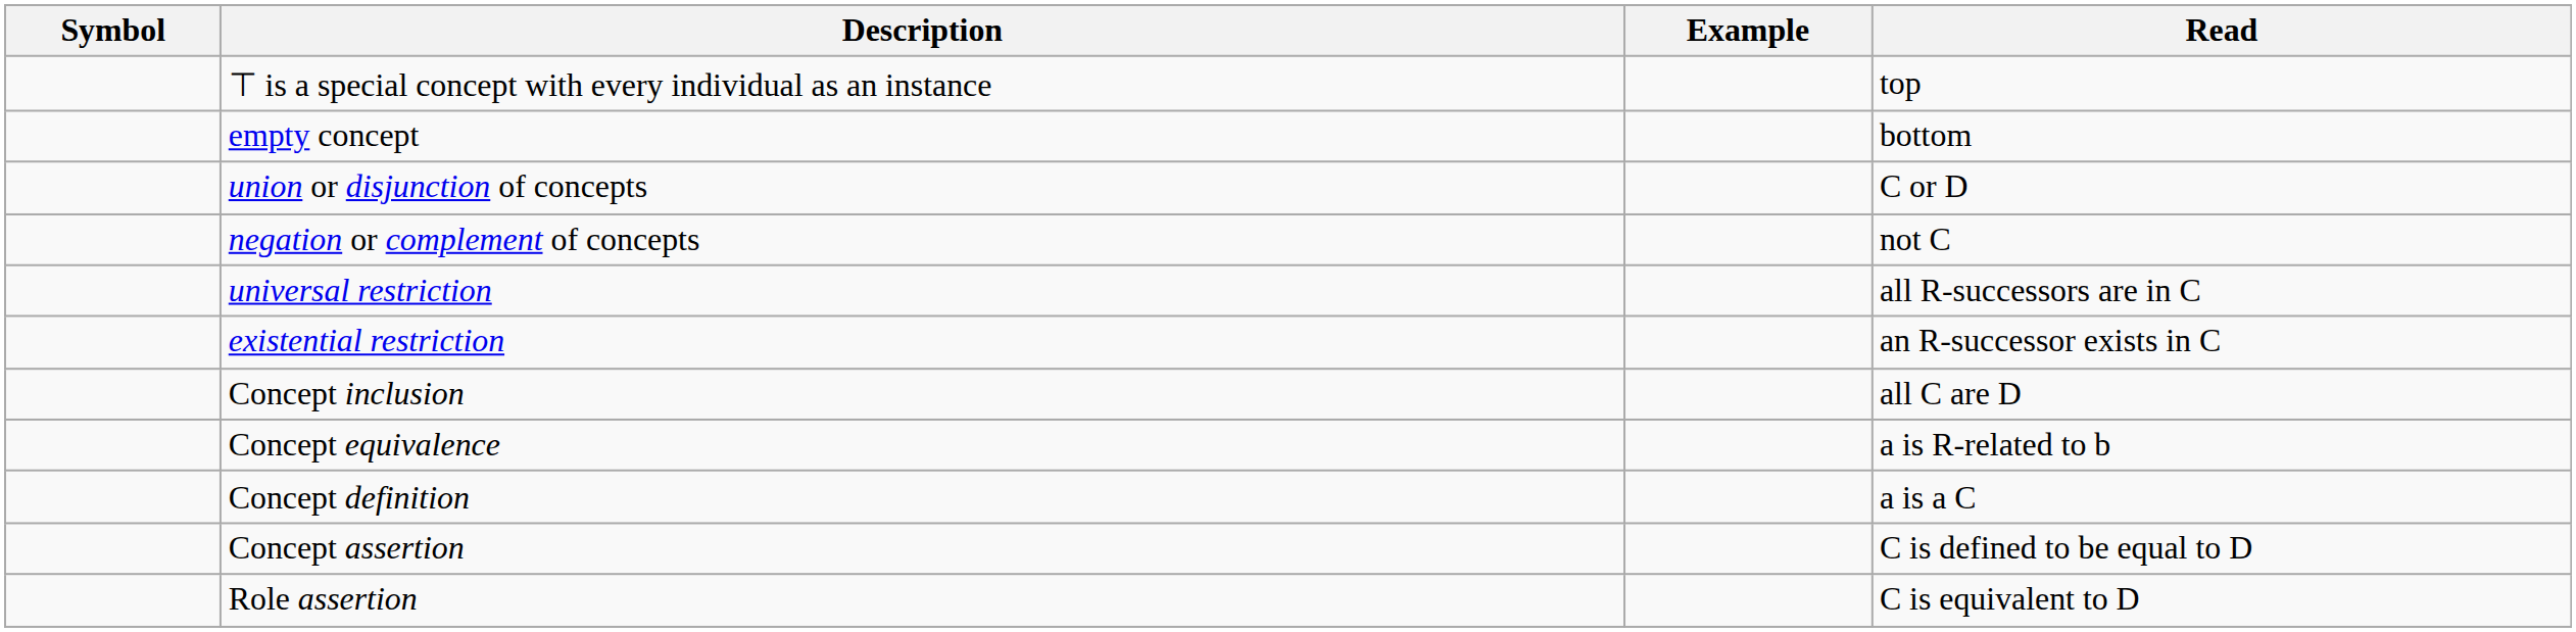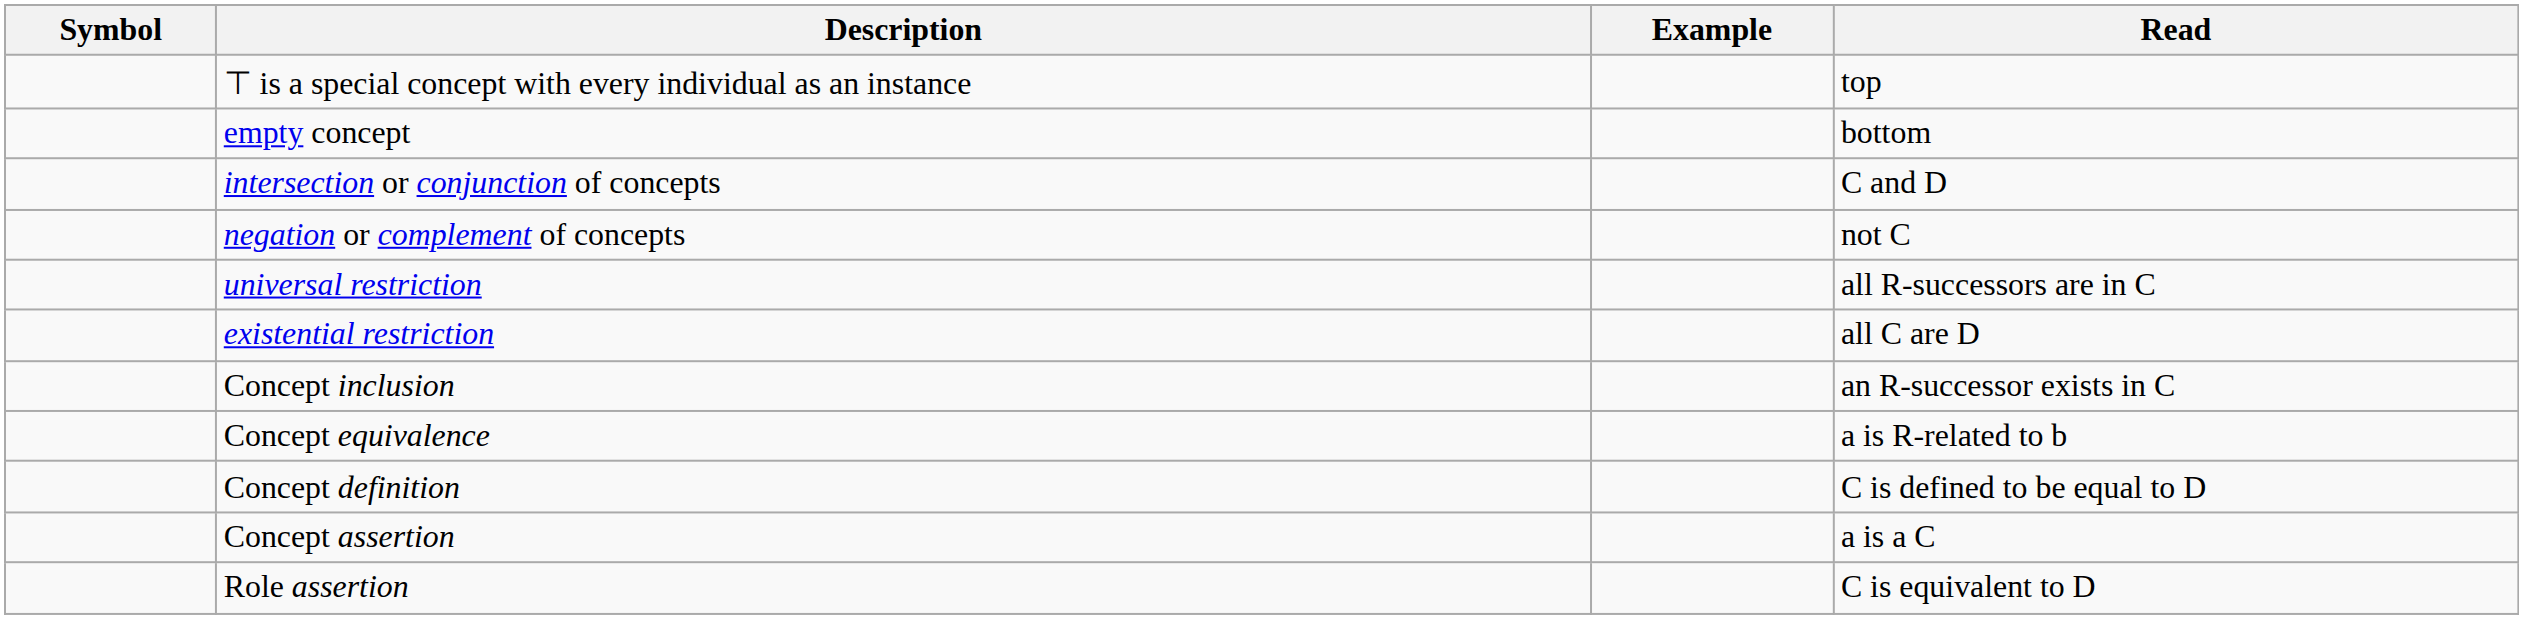+ row: intersection or conjunction of concepts | C and D
- row: union or disjunction of concepts | C or D
existential restriction | Read: an R-successor exists in C -> all C are D
Concept inclusion | Read: all C are D -> an R-successor exists in C
Concept definition | Read: a is a C -> C is defined to be equal to D
Concept assertion | Read: C is defined to be equal to D -> a is a C
